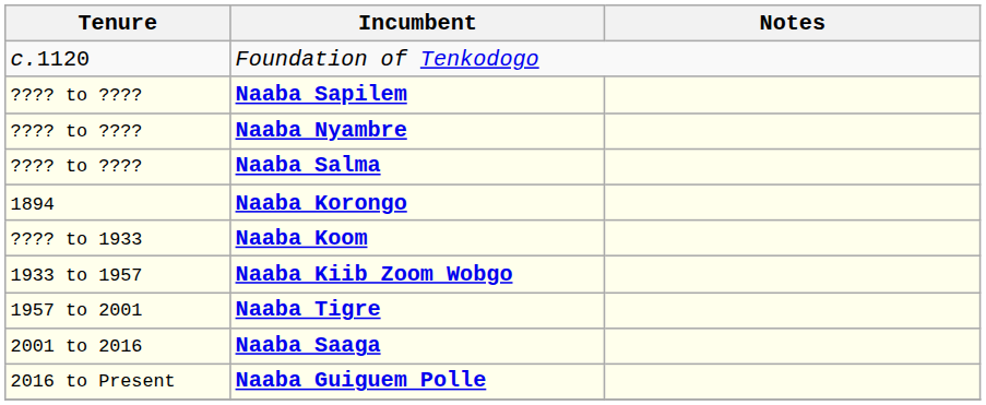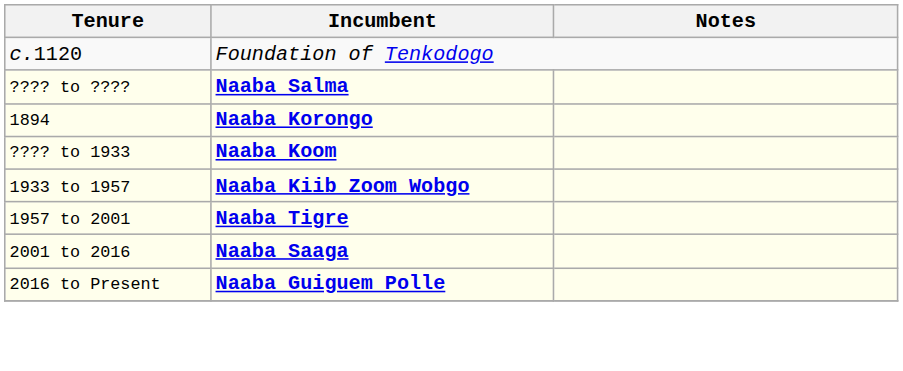- row: ???? to ???? | Naaba Sapilem
- row: ???? to ???? | Naaba Nyambre
